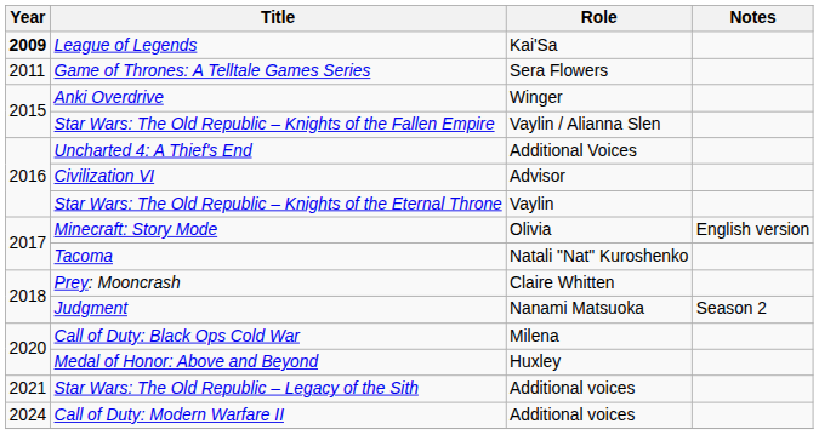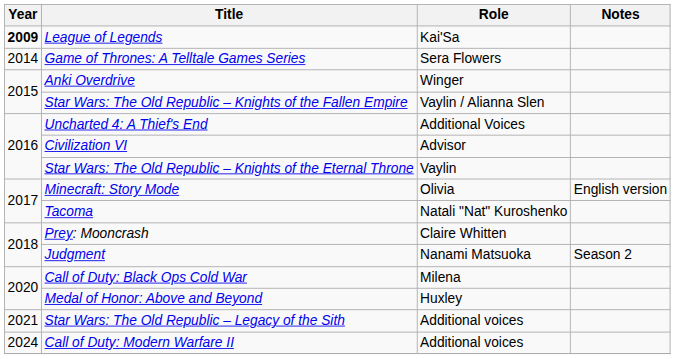Game of Thrones: A Telltale Games Series | Year: 2011 -> 2014
